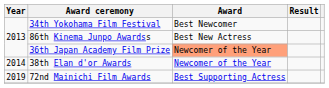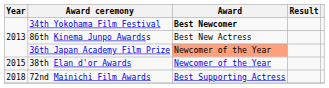34th Yokohama Film Festival | Award: normal -> bold
38th Elan d'or Awards | Year: 2014 -> 2015
72nd Mainichi Film Awards | Year: 2019 -> 2018
